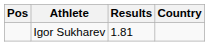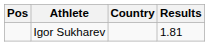columns swapped: Country <-> Results
